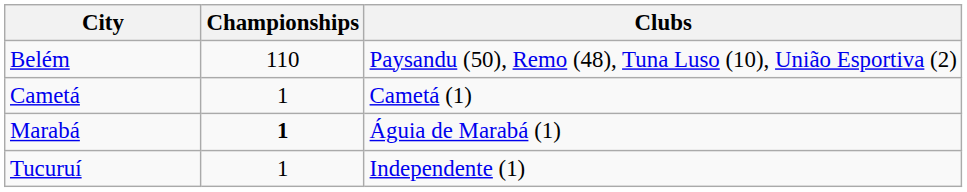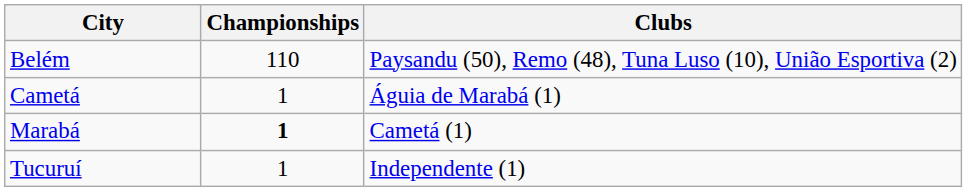Cametá | Clubs: Cametá (1) -> Águia de Marabá (1)
Marabá | Clubs: Águia de Marabá (1) -> Cametá (1)
